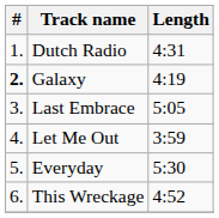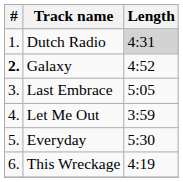Dutch Radio | Length: no background -> lightgrey background
Galaxy | Length: 4:19 -> 4:52
This Wreckage | Length: 4:52 -> 4:19
